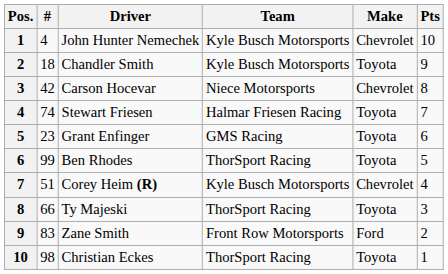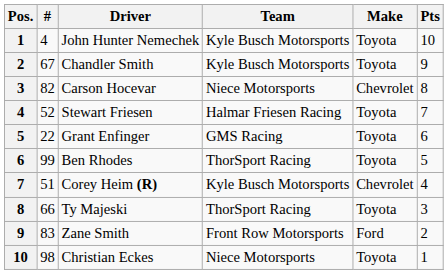John Hunter Nemechek | Make: Chevrolet -> Toyota
Chandler Smith | #: 18 -> 67
Carson Hocevar | #: 42 -> 82
Stewart Friesen | #: 74 -> 52
Grant Enfinger | #: 23 -> 22
Christian Eckes | Team: ThorSport Racing -> Niece Motorsports
